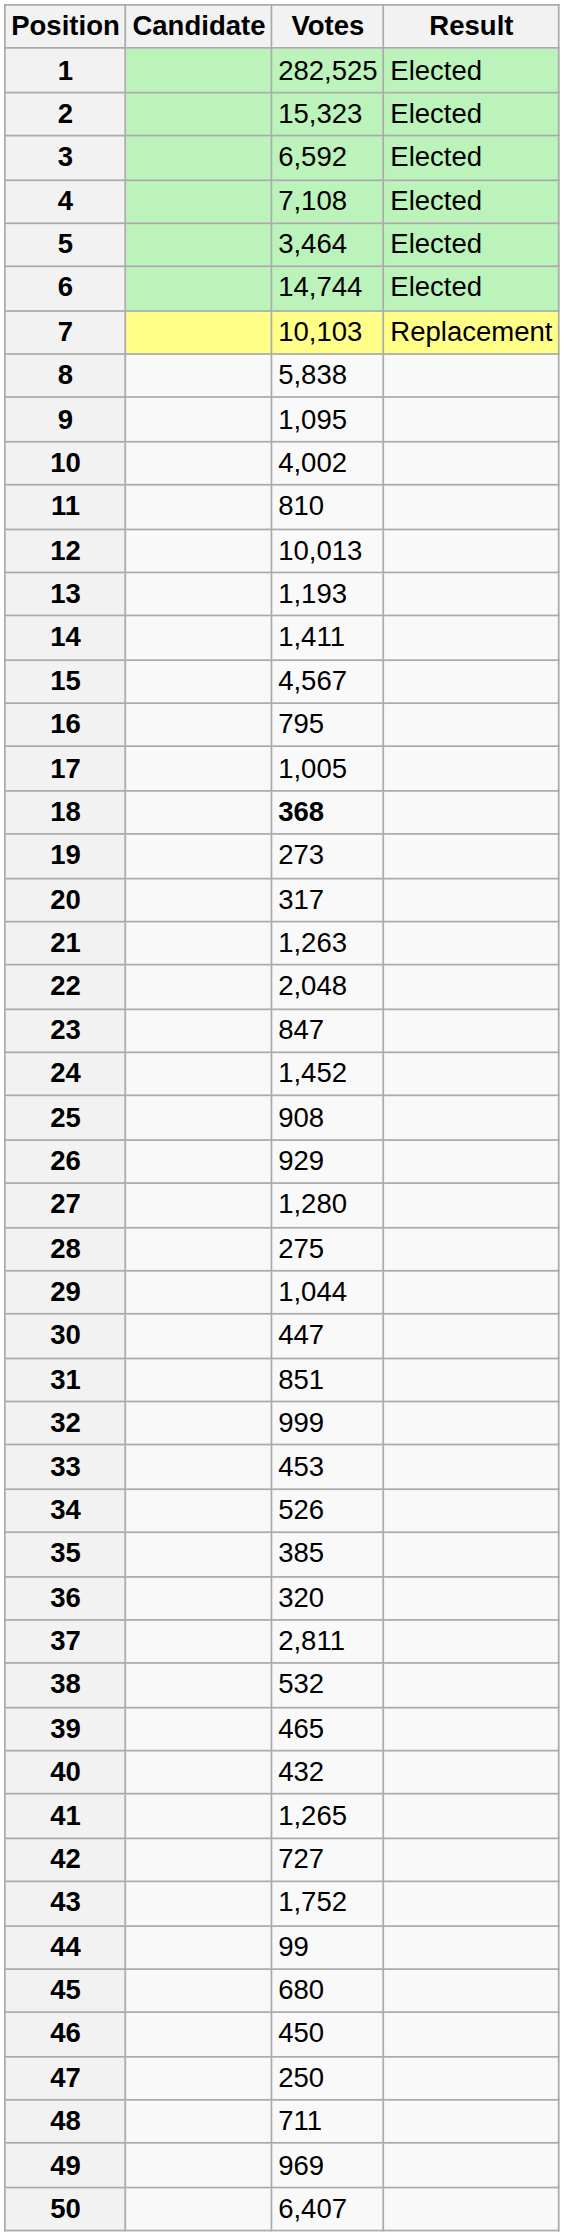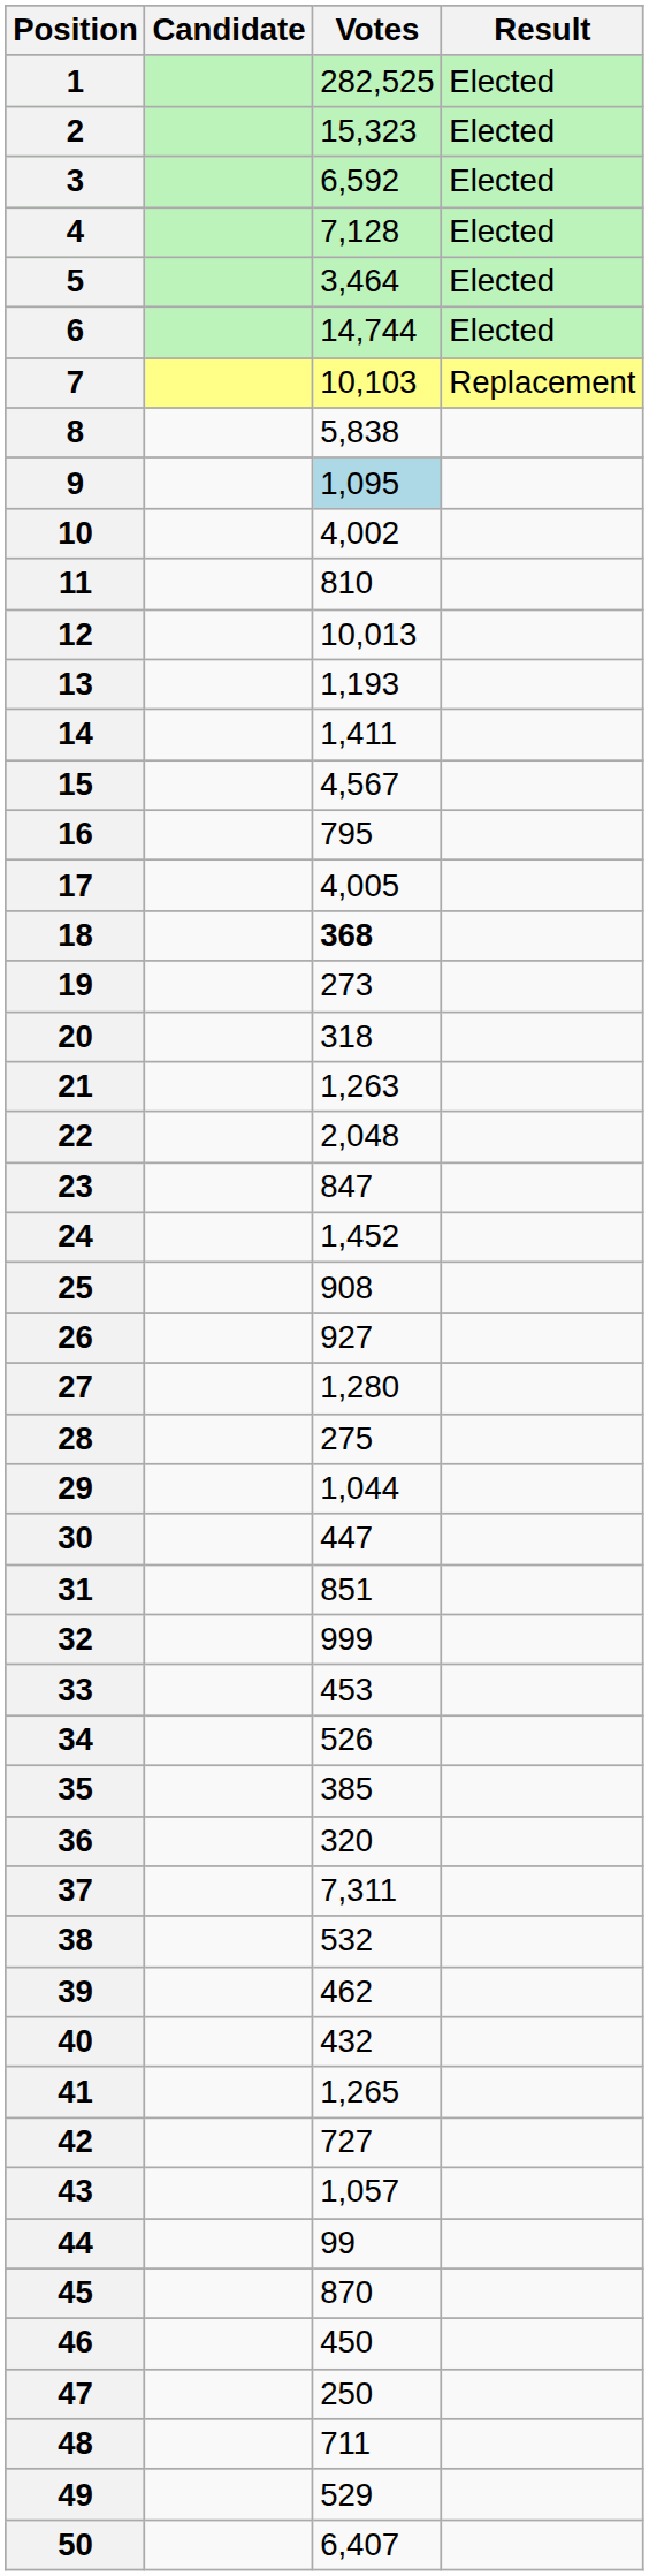4 | Votes: 7,108 -> 7,128
9 | Votes: no background -> lightblue background
17 | Votes: 1,005 -> 4,005
20 | Votes: 317 -> 318
26 | Votes: 929 -> 927
37 | Votes: 2,811 -> 7,311
39 | Votes: 465 -> 462
43 | Votes: 1,752 -> 1,057
45 | Votes: 680 -> 870
49 | Votes: 969 -> 529
